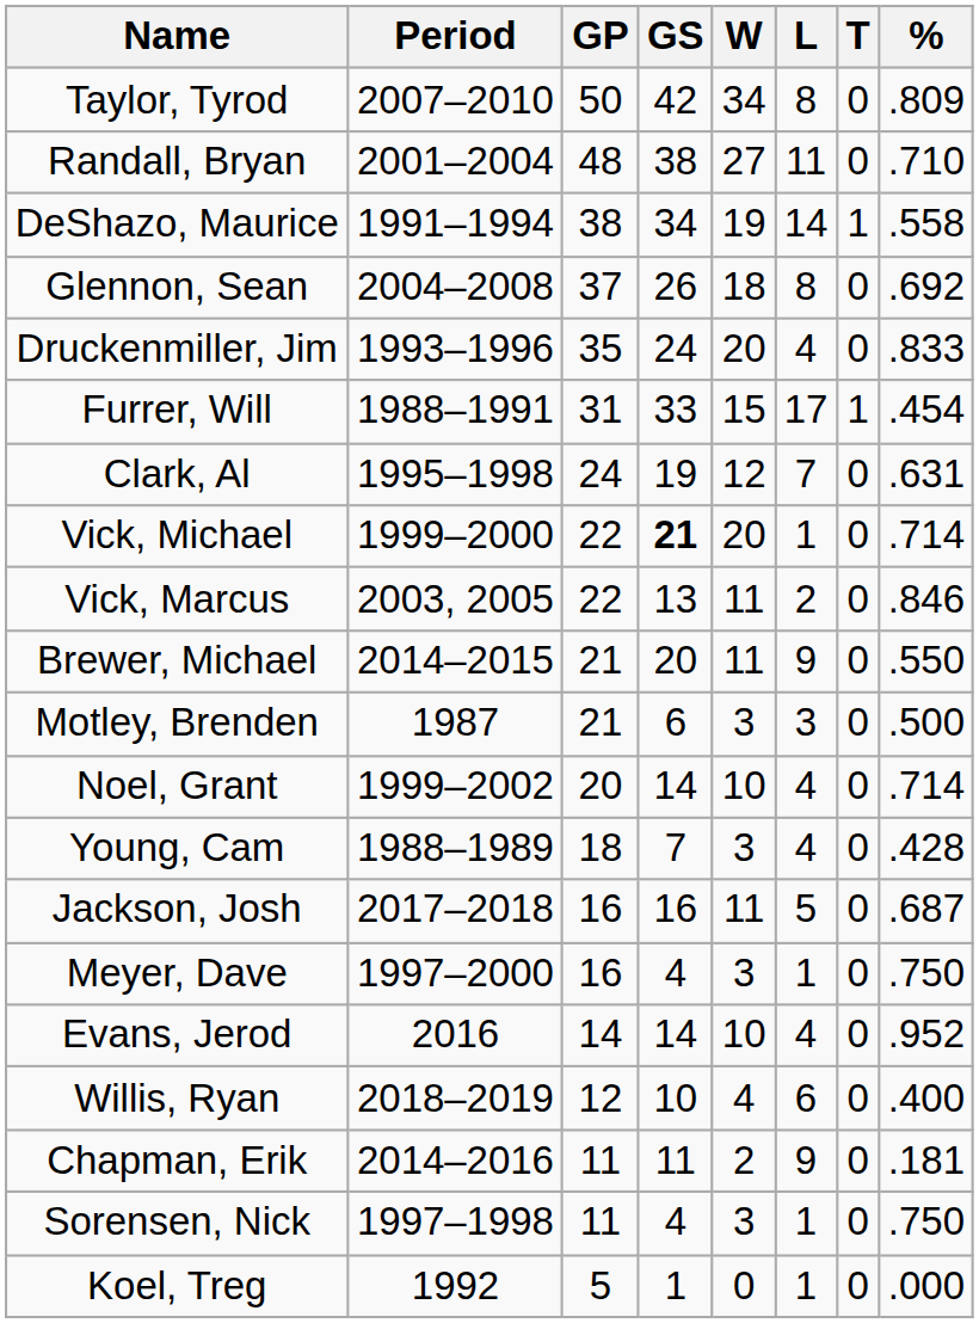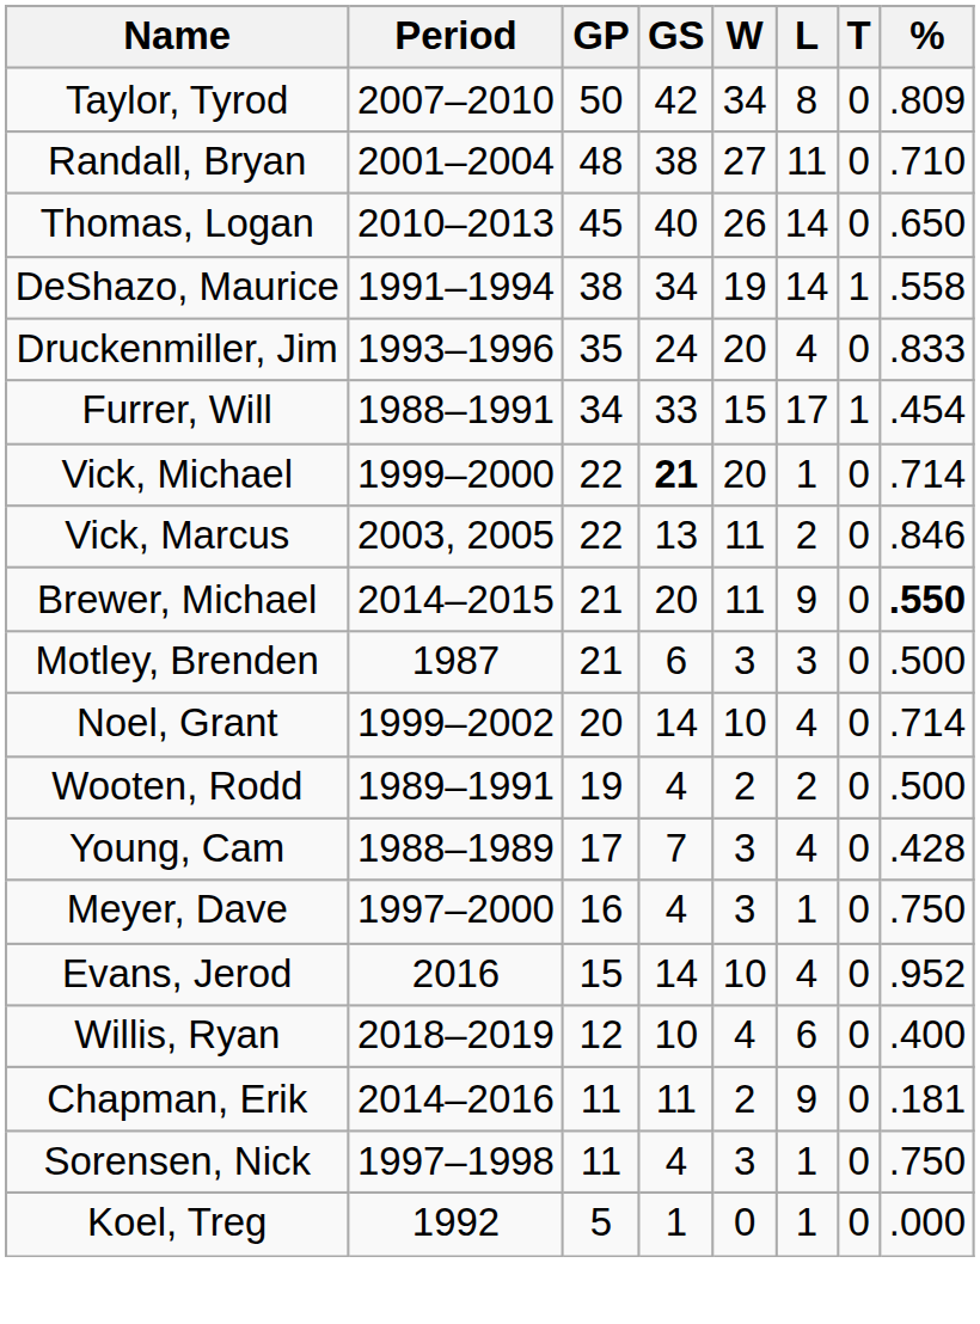+ row: Thomas, Logan | 2010–2013 | 45 | 40 | 26 | 14 | 0 | .650
- row: Glennon, Sean | 2004–2008 | 37 | 26 | 18 | 8 | 0 | .692
Furrer, Will | GP: 31 -> 34
- row: Clark, Al | 1995–1998 | 24 | 19 | 12 | 7 | 0 | .631
Brewer, Michael | %: normal -> bold
+ row: Wooten, Rodd | 1989–1991 | 19 | 4 | 2 | 2 | 0 | .500
Young, Cam | GP: 18 -> 17
- row: Jackson, Josh | 2017–2018 | 16 | 16 | 11 | 5 | 0 | .687
Evans, Jerod | GP: 14 -> 15
